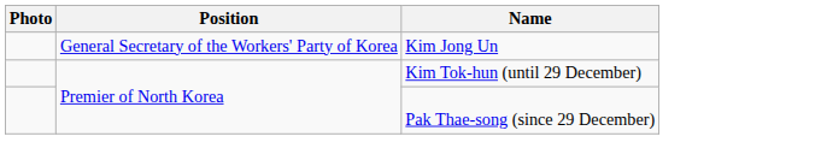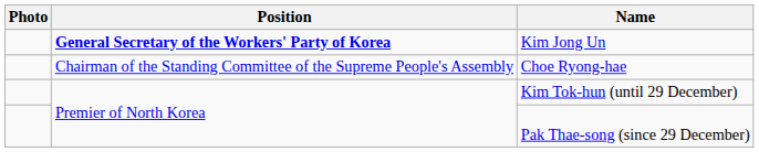Kim Jong Un | Position: normal -> bold
+ row: Chairman of the Standing Committee of the Supreme People's Assembly | Choe Ryong-hae
